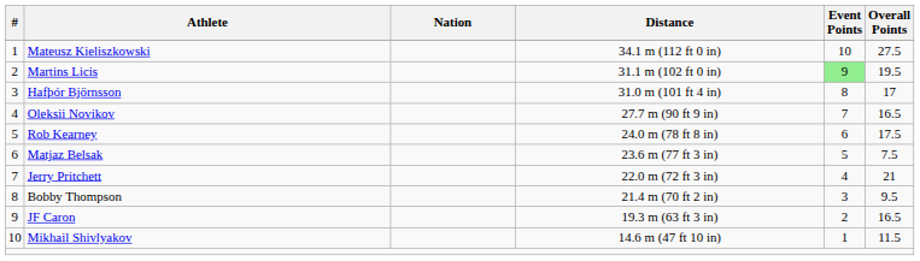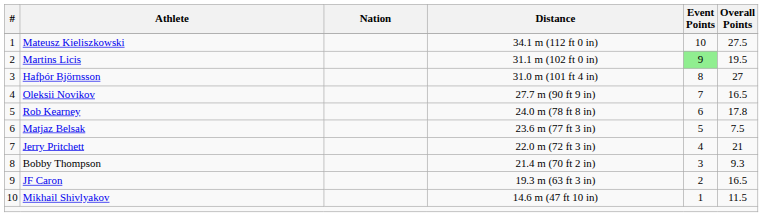Hafþór Björnsson | Overall Points: 17 -> 27
Rob Kearney | Overall Points: 17.5 -> 17.8
Bobby Thompson | Overall Points: 9.5 -> 9.3
